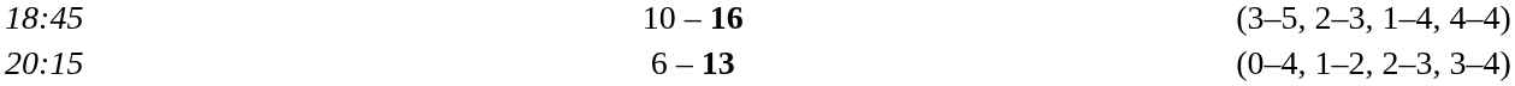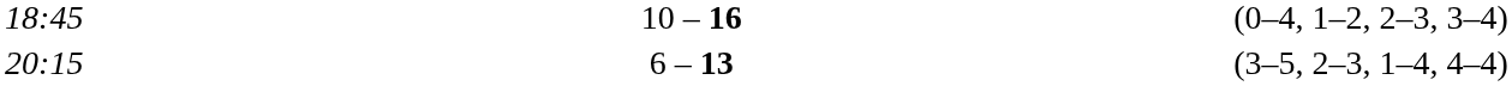18:45 | column 5: (3–5, 2–3, 1–4, 4–4) -> (0–4, 1–2, 2–3, 3–4)
20:15 | column 5: (0–4, 1–2, 2–3, 3–4) -> (3–5, 2–3, 1–4, 4–4)
